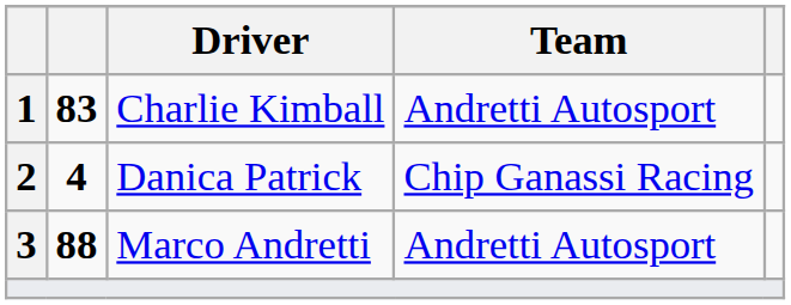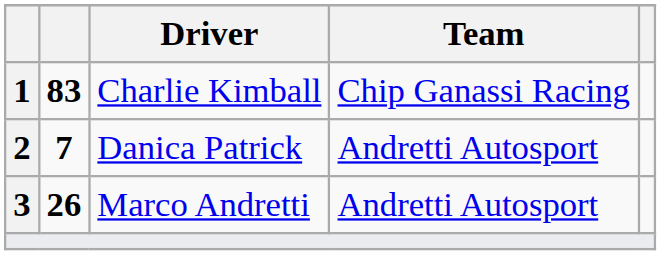Charlie Kimball | Team: Andretti Autosport -> Chip Ganassi Racing
Danica Patrick | column 2: 4 -> 7
Danica Patrick | Team: Chip Ganassi Racing -> Andretti Autosport
Marco Andretti | column 2: 88 -> 26
